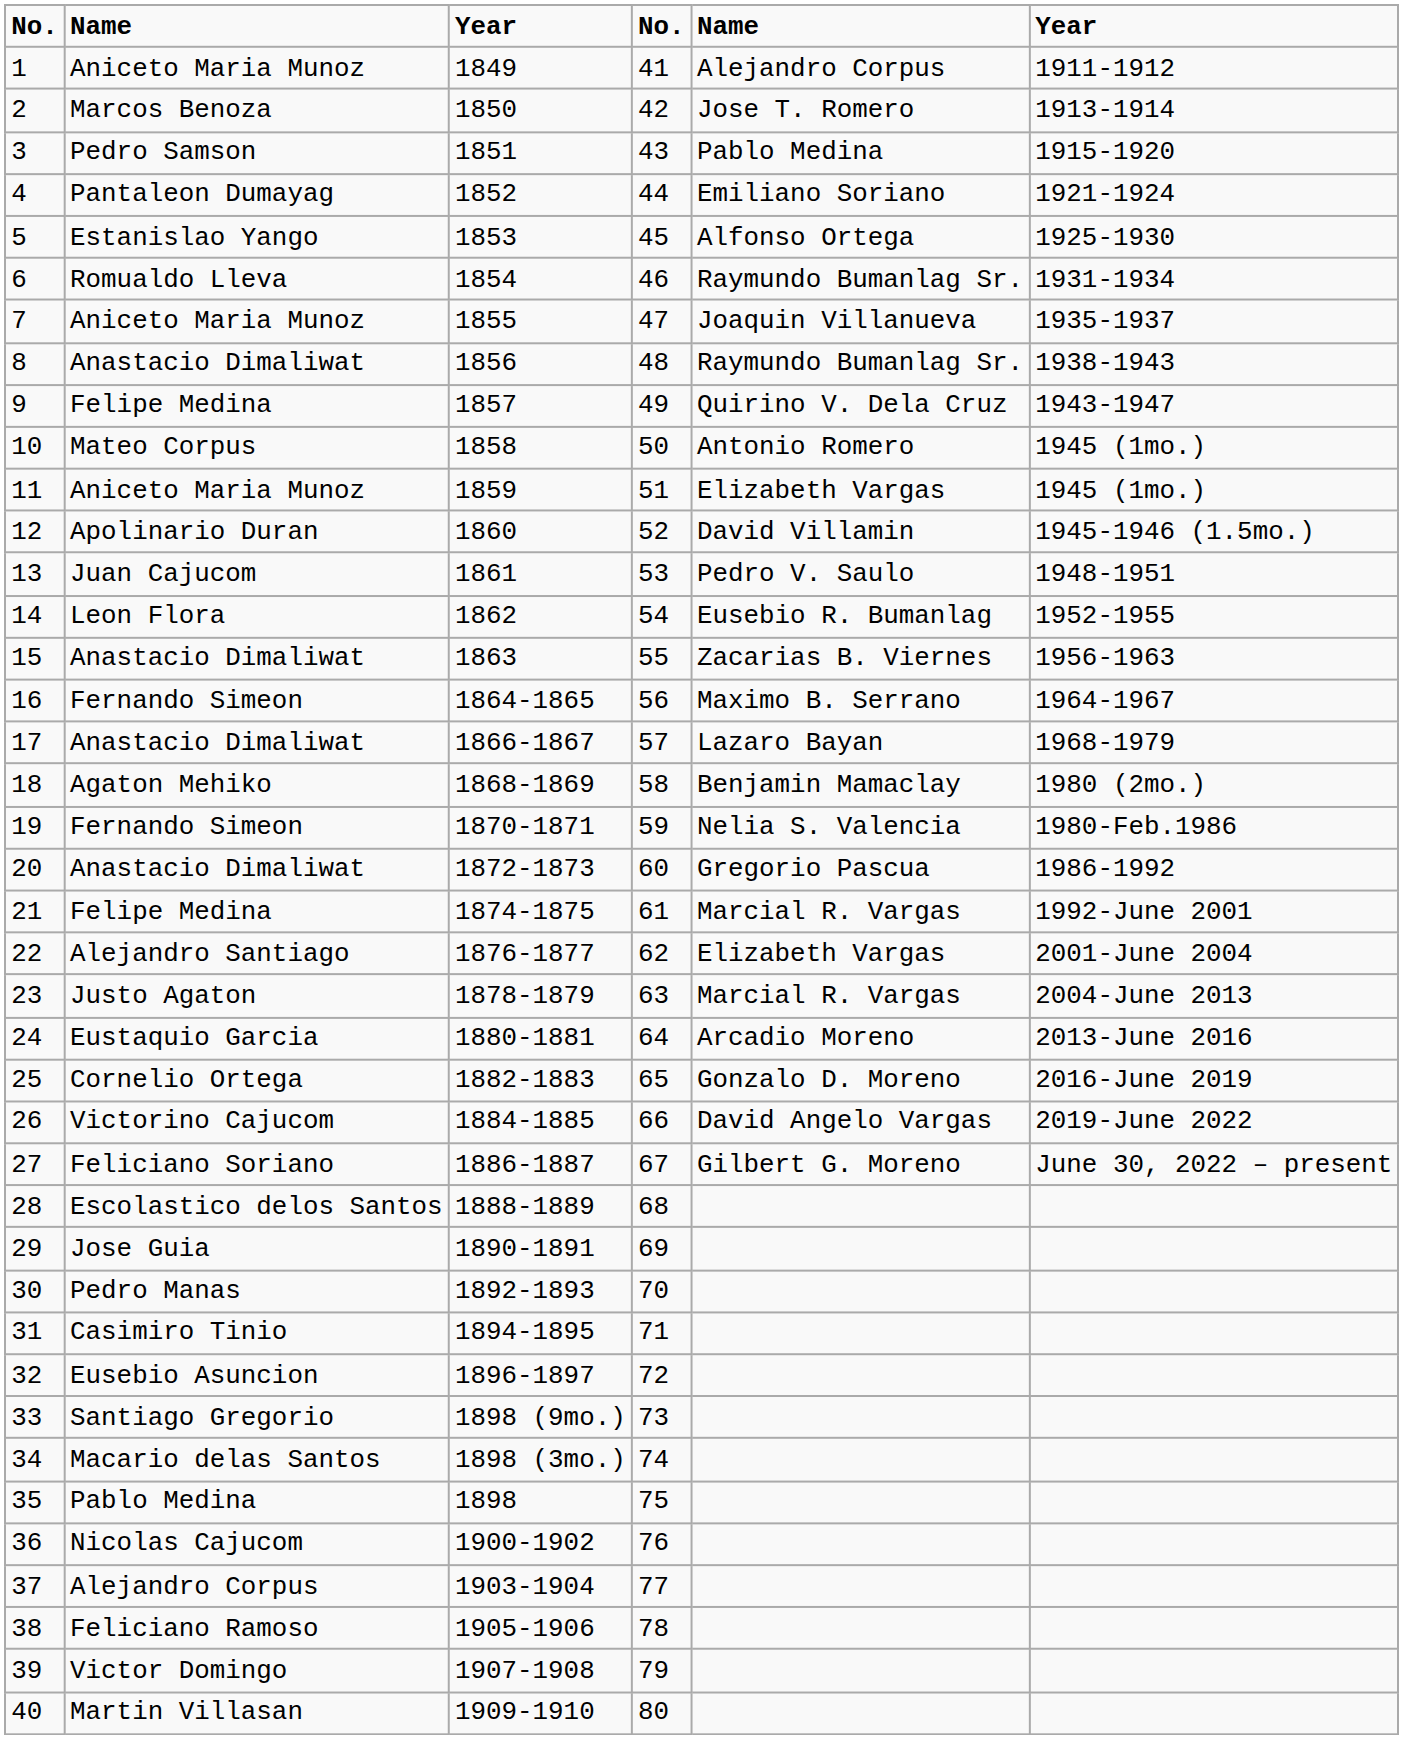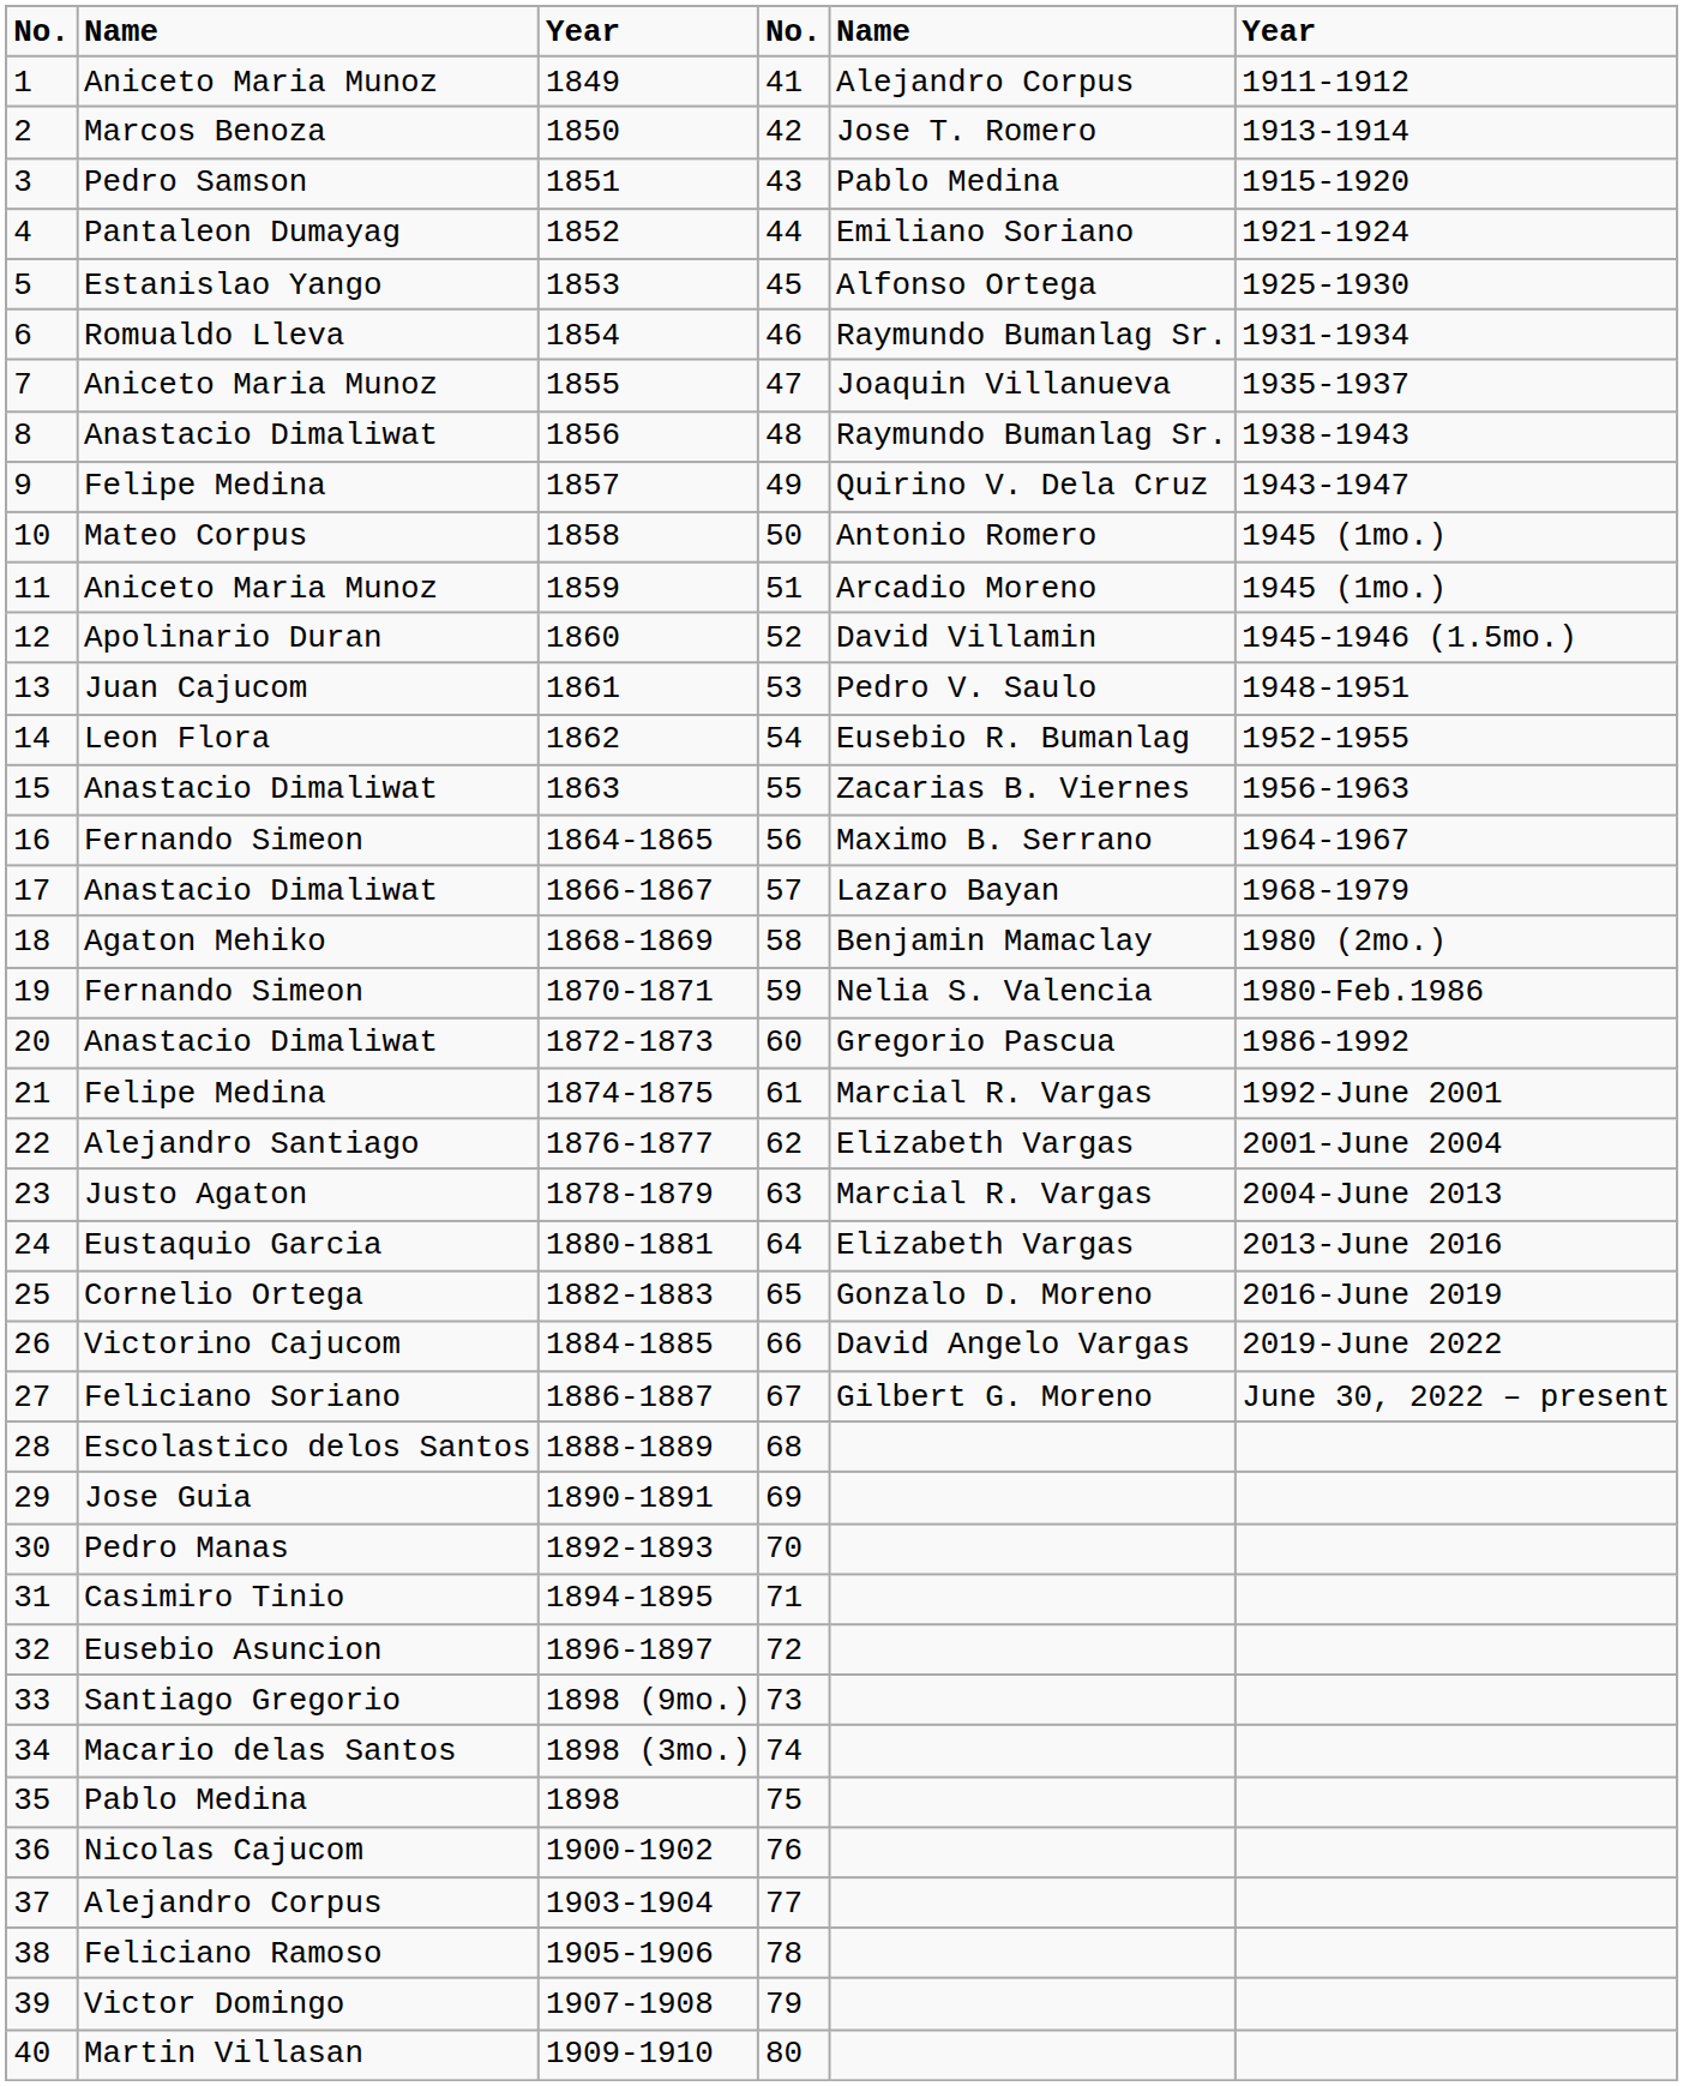11 | column 5: Elizabeth Vargas -> Arcadio Moreno
24 | column 5: Arcadio Moreno -> Elizabeth Vargas
